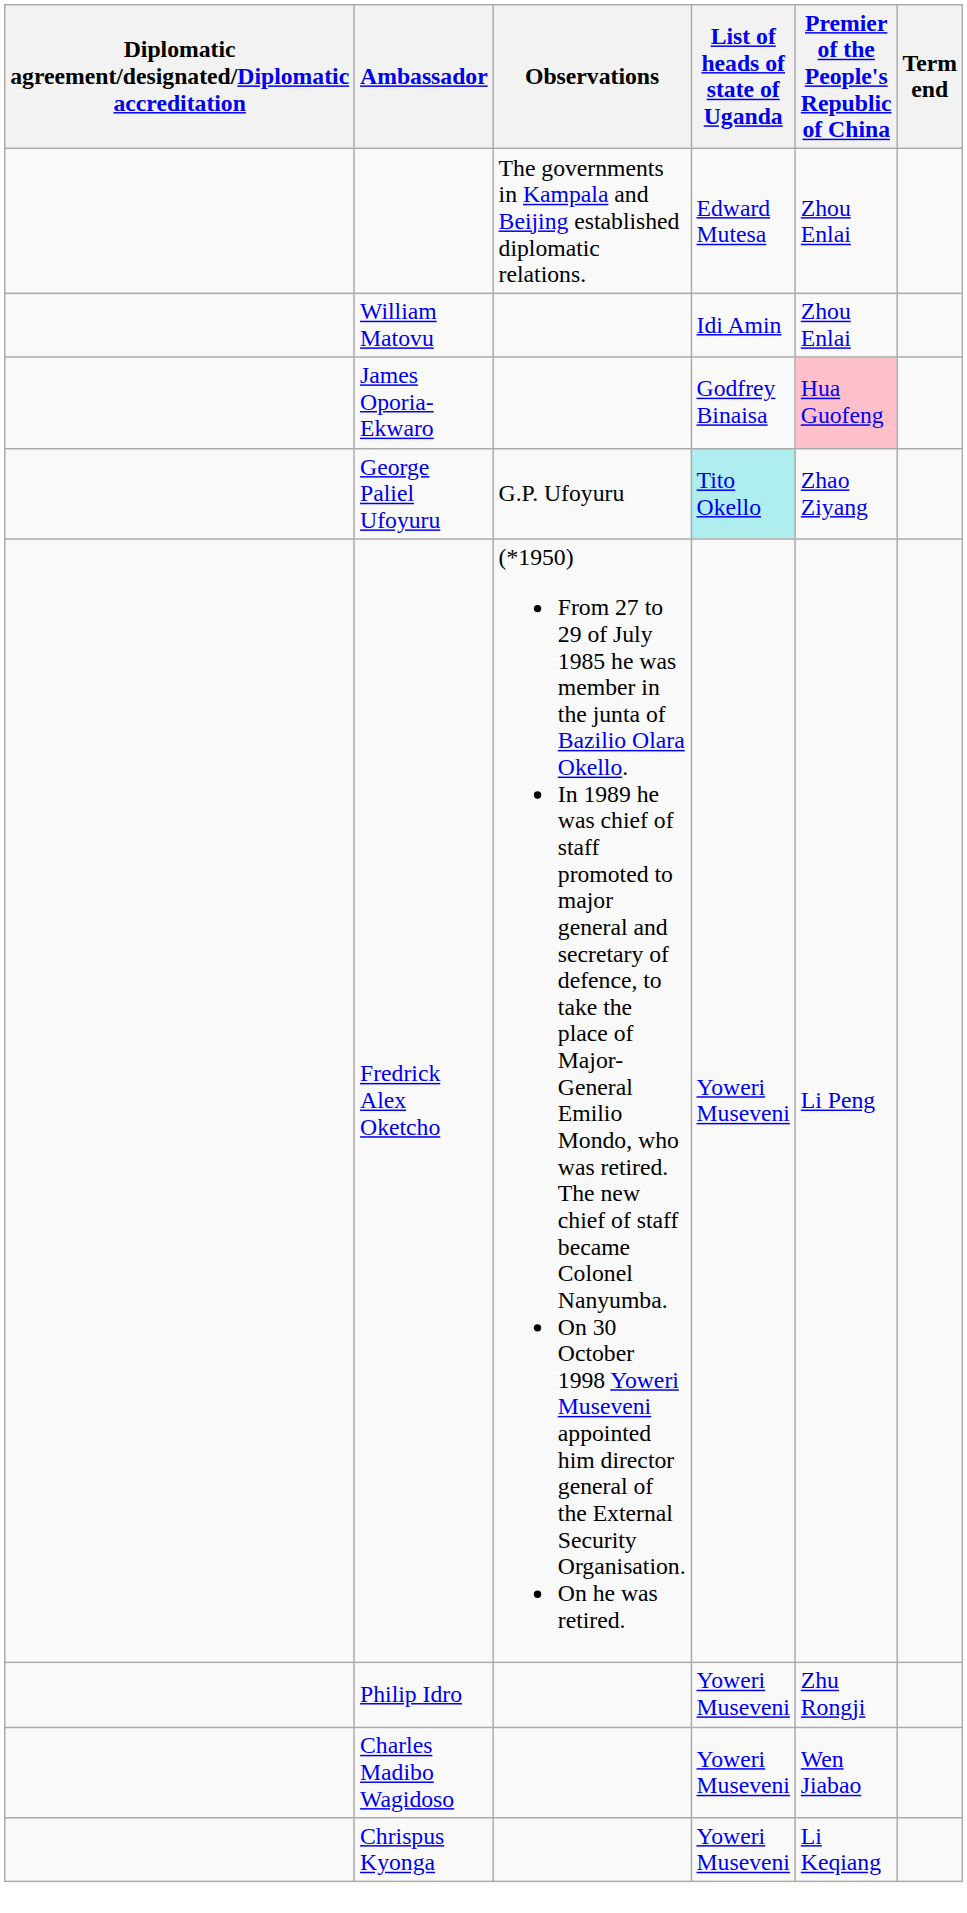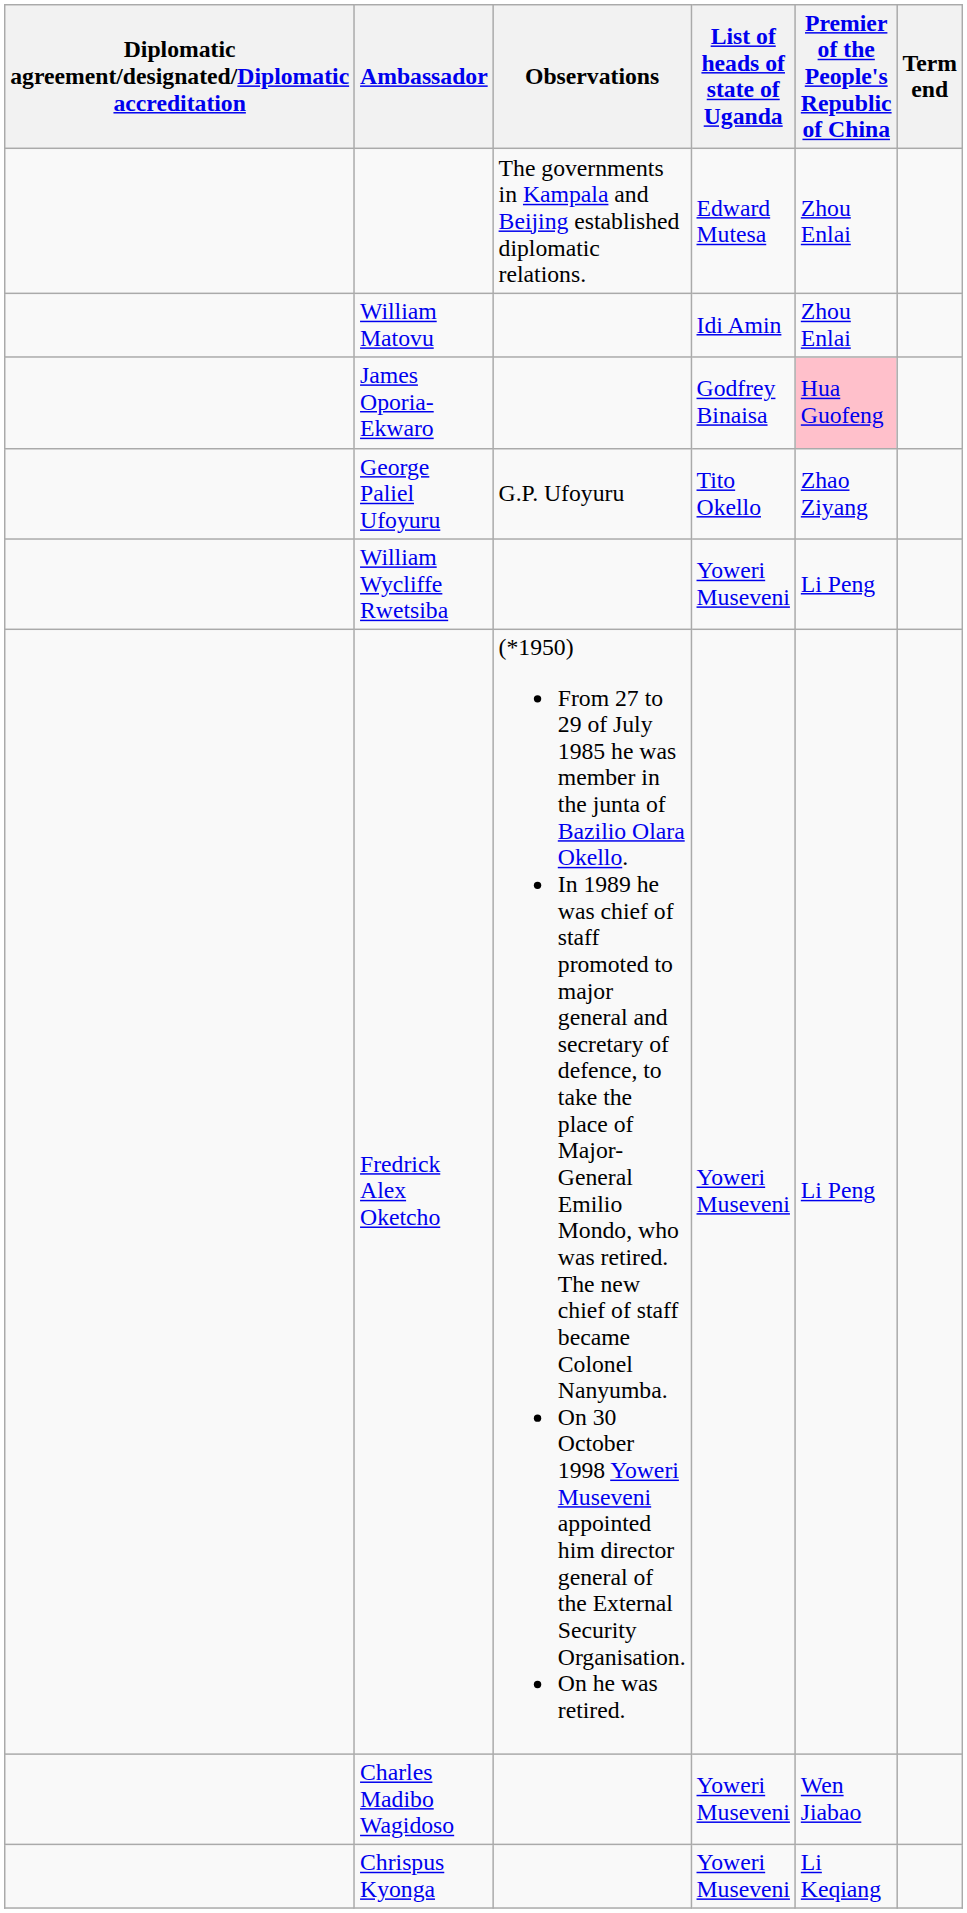George Paliel Ufoyuru | List of heads of state of Uganda: paleturquoise background -> no background
+ row: William Wycliffe Rwetsiba | Yoweri Museveni | Li Peng
- row: Philip Idro | Yoweri Museveni | Zhu Rongji
